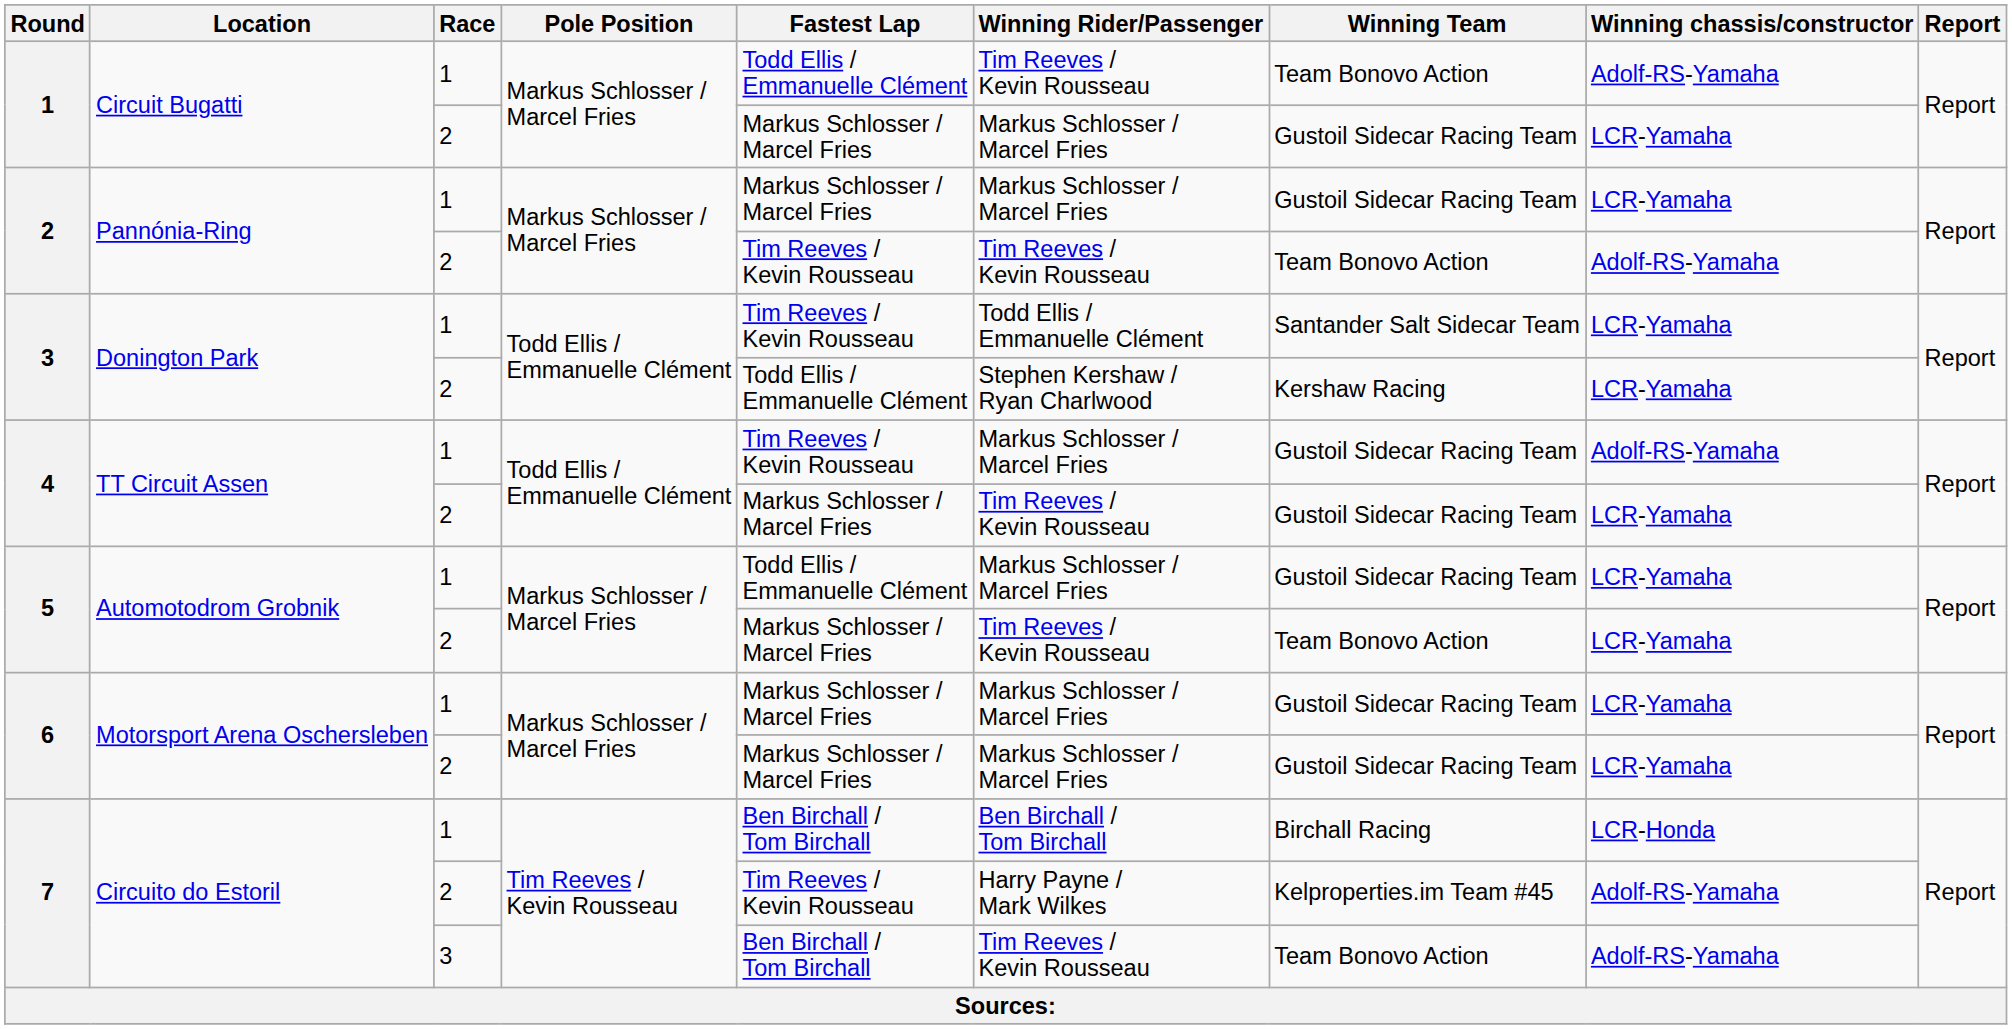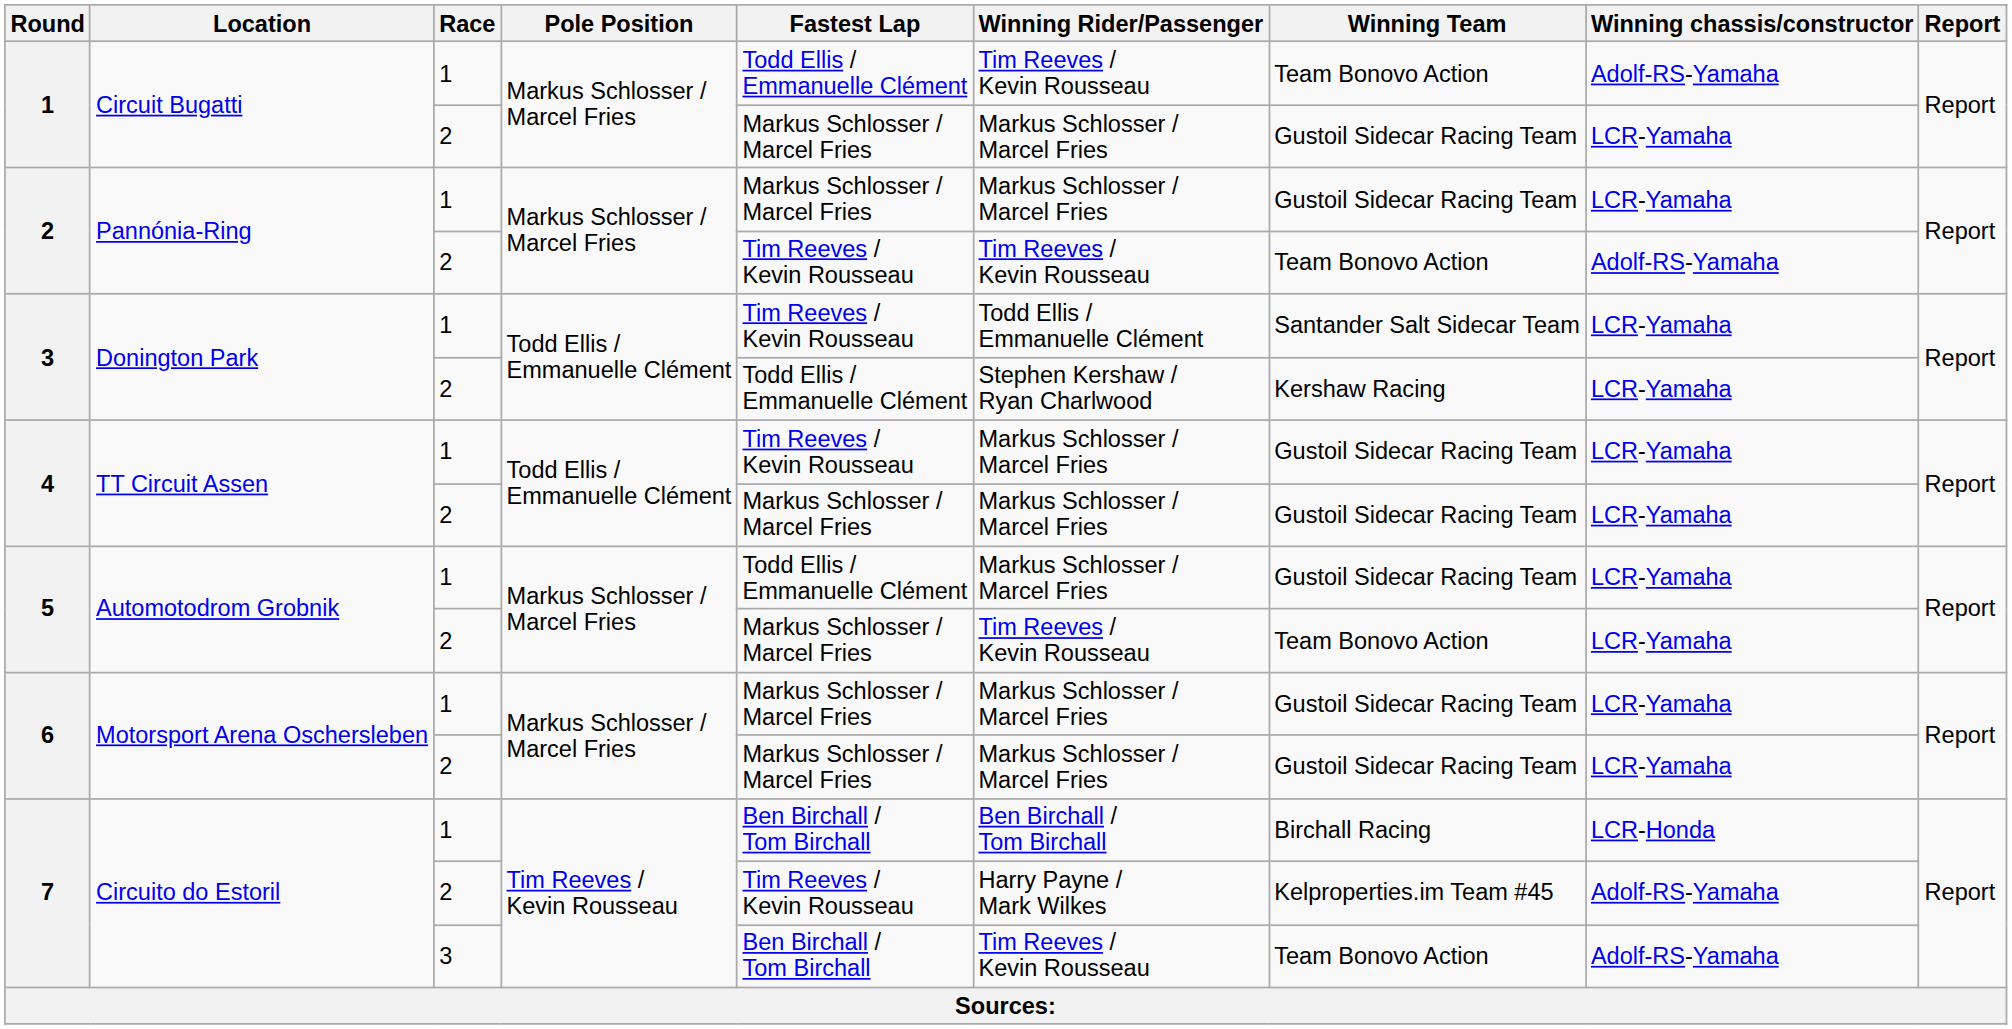4 / 1 | Winning chassis/constructor: Adolf-RS-Yamaha -> LCR-Yamaha
4 / 2 | Winning Rider/Passenger: Tim Reeves / Kevin Rousseau -> Markus Schlosser / Marcel Fries
